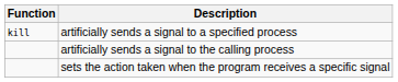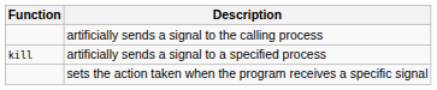rows swapped: artificially sends a signal to the calling process <-> artificially sends a signal to a specified process
